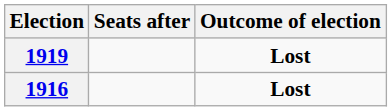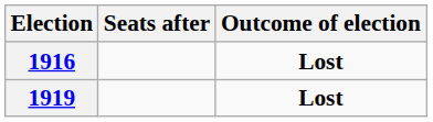rows swapped: 1916 <-> 1919
